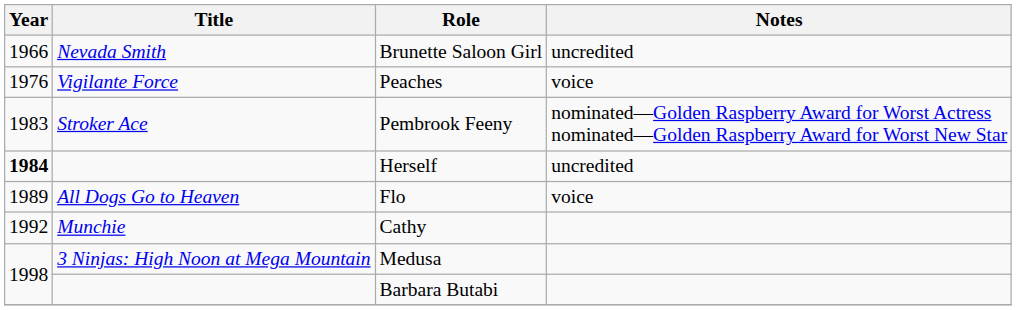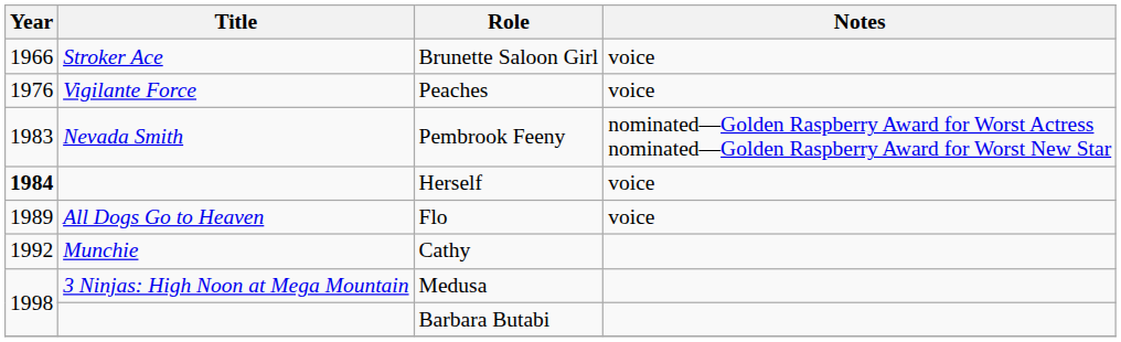Brunette Saloon Girl | Title: Nevada Smith -> Stroker Ace
Brunette Saloon Girl | Notes: uncredited -> voice
Pembrook Feeny | Title: Stroker Ace -> Nevada Smith
Herself | Notes: uncredited -> voice
